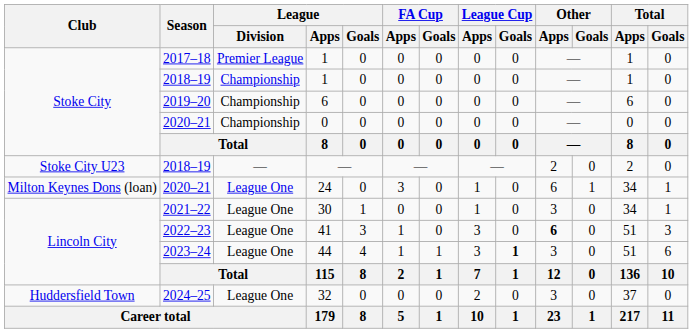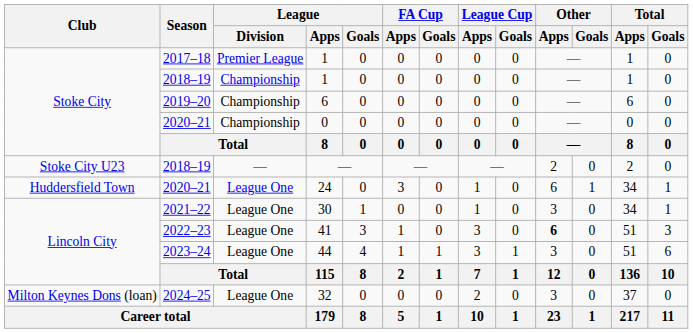24 | Club: Milton Keynes Dons (loan) -> Huddersfield Town
44 | League Cup / Goals: bold -> normal
32 | Club: Huddersfield Town -> Milton Keynes Dons (loan)
